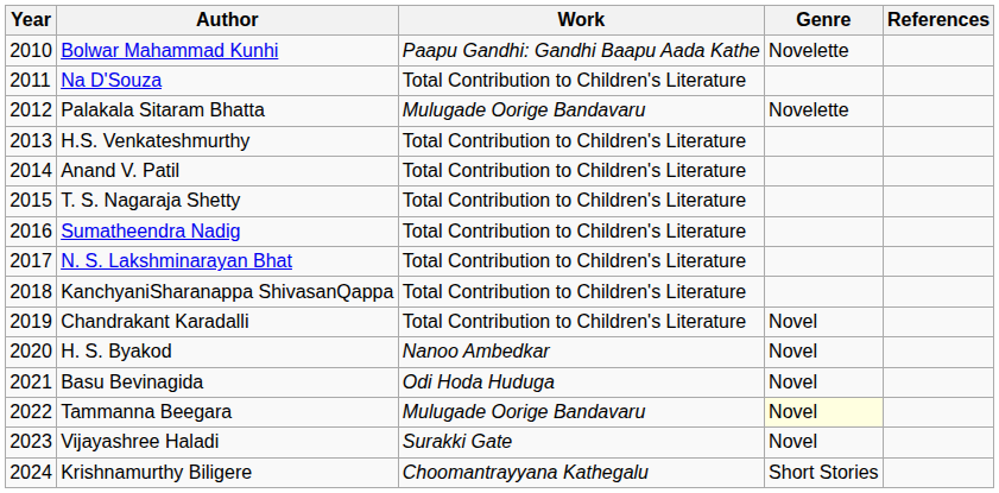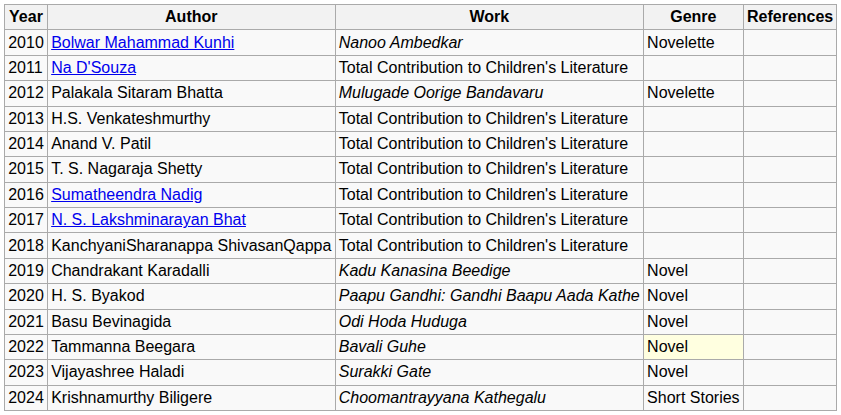Bolwar Mahammad Kunhi | Work: Paapu Gandhi: Gandhi Baapu Aada Kathe -> Nanoo Ambedkar
Chandrakant Karadalli | Work: Total Contribution to Children's Literature -> Kadu Kanasina Beedige
H. S. Byakod | Work: Nanoo Ambedkar -> Paapu Gandhi: Gandhi Baapu Aada Kathe
Tammanna Beegara | Work: Mulugade Oorige Bandavaru -> Bavali Guhe
